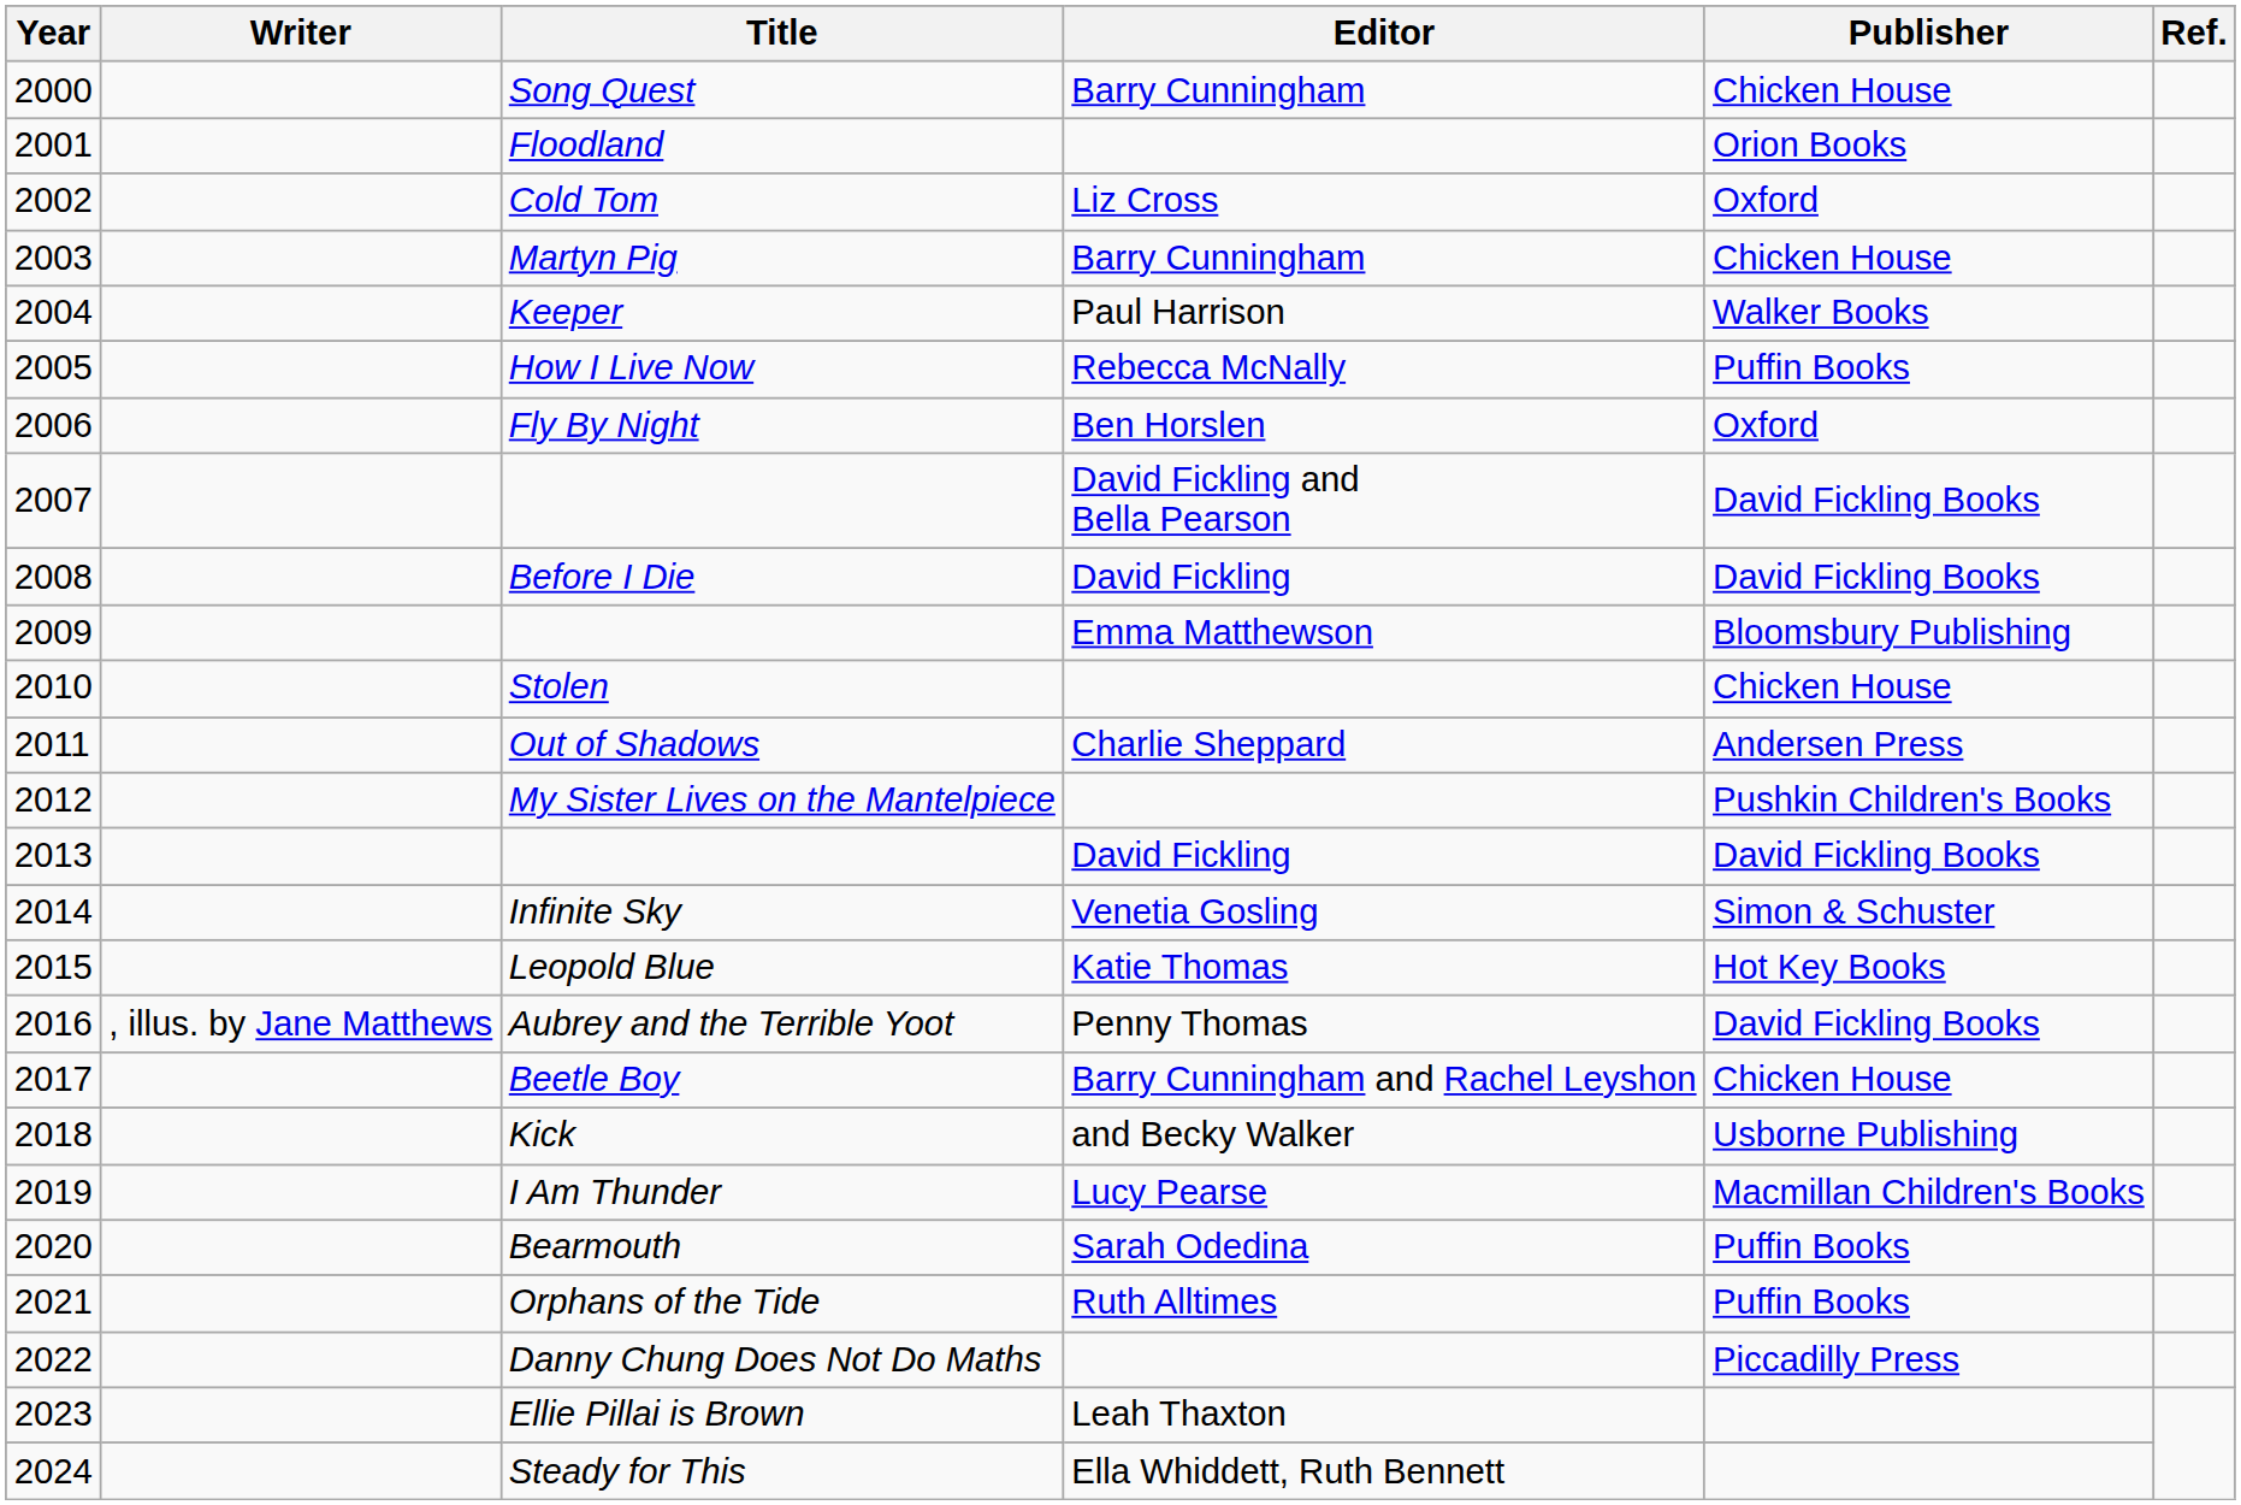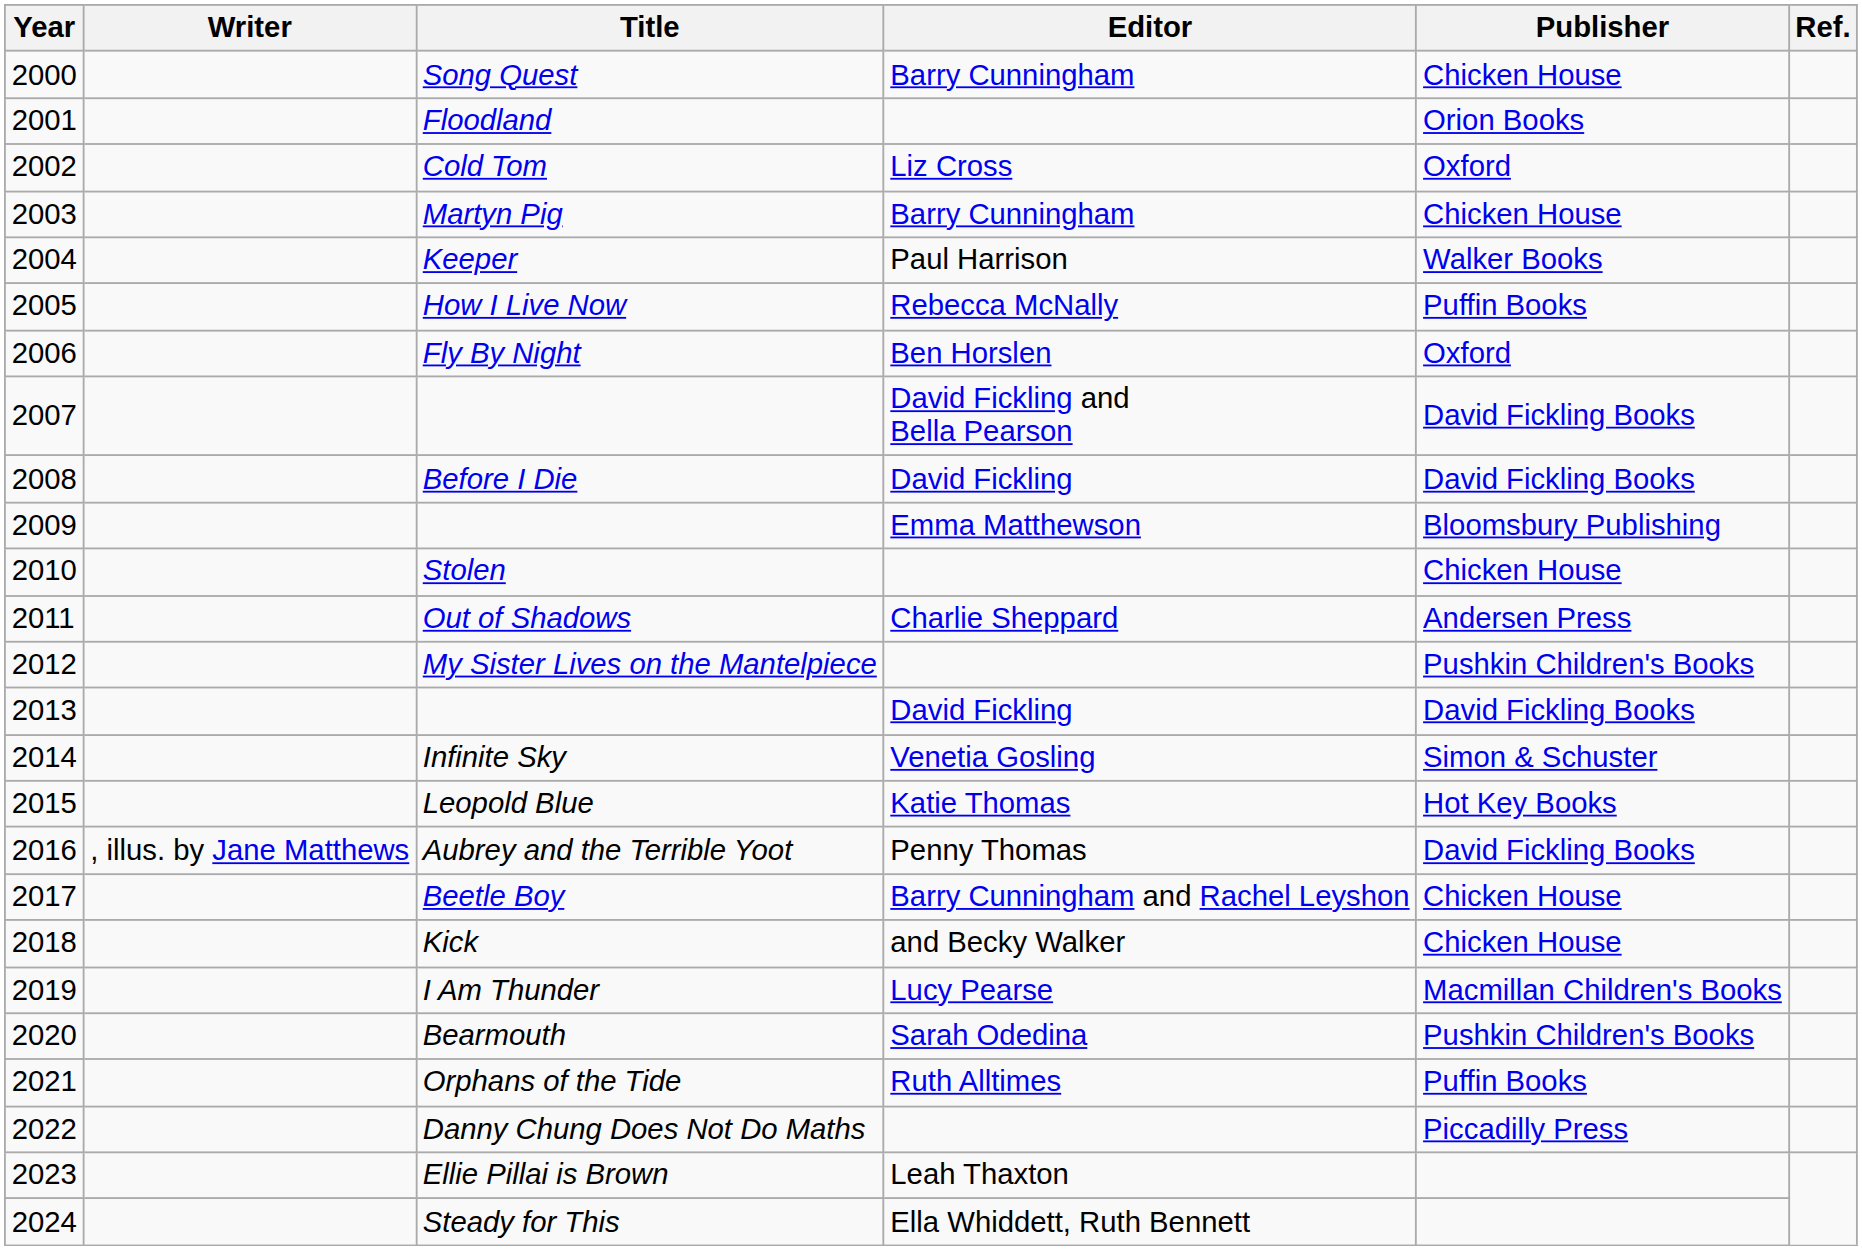Kick | Publisher: Usborne Publishing -> Chicken House
Bearmouth | Publisher: Puffin Books -> Pushkin Children's Books
